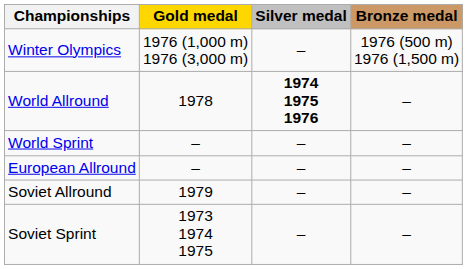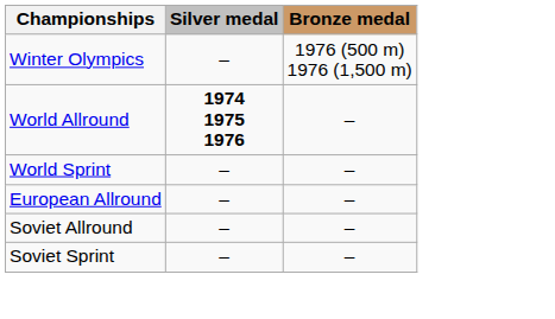- column: Gold medal | 1976 (1,000 m) 1976 (3,000 m) | 1978 | – | – | 1979 | 1973 1974 1975
